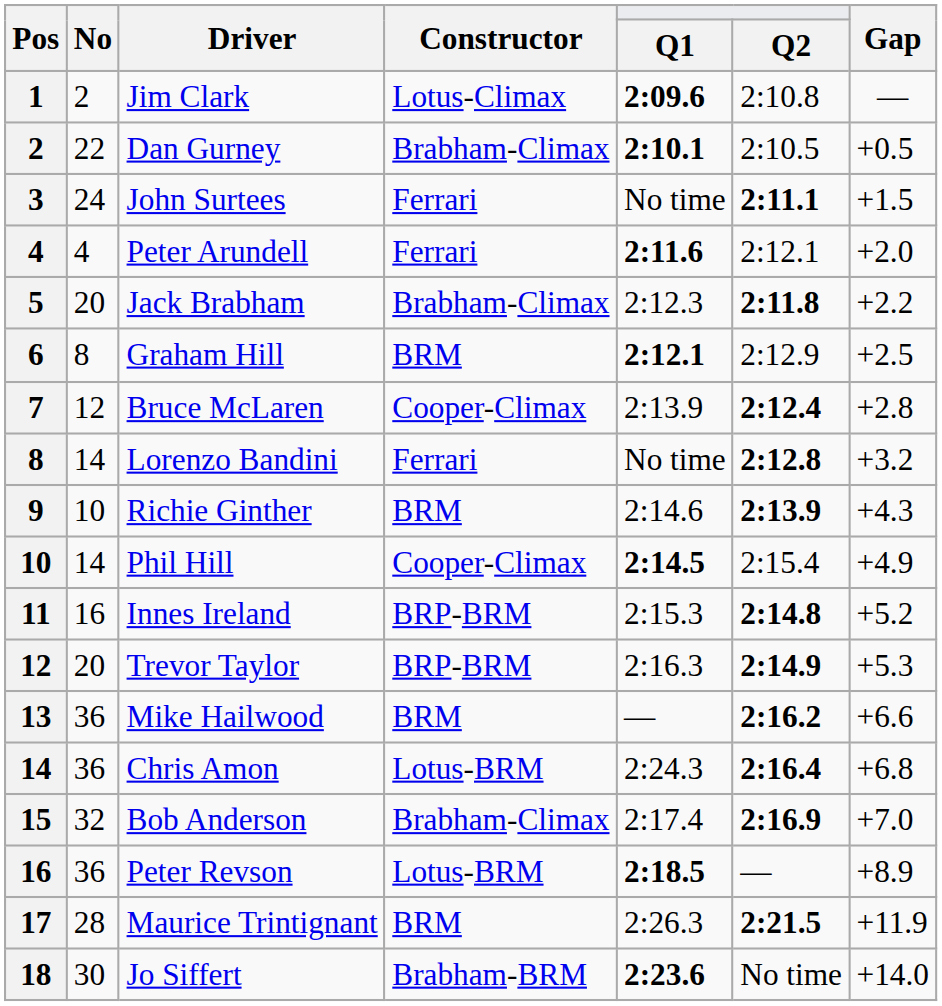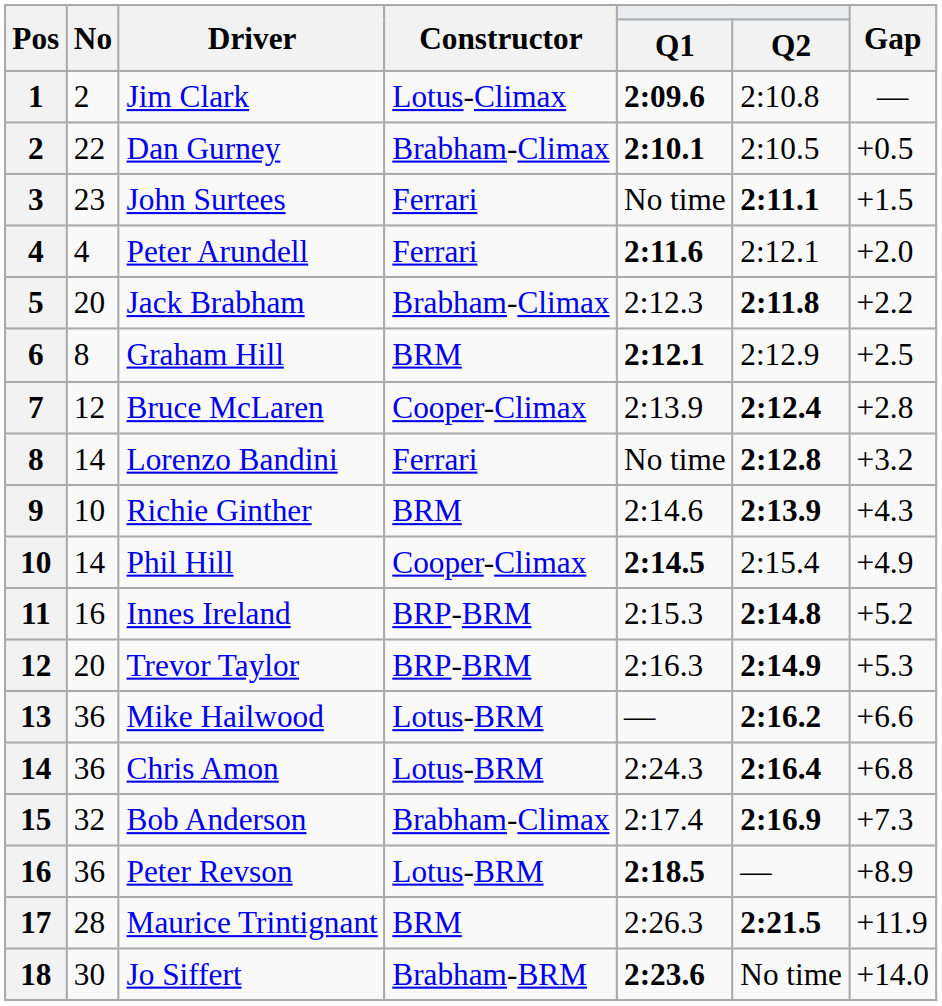John Surtees | No: 24 -> 23
Mike Hailwood | Constructor: BRM -> Lotus-BRM
Bob Anderson | Gap: +7.0 -> +7.3
